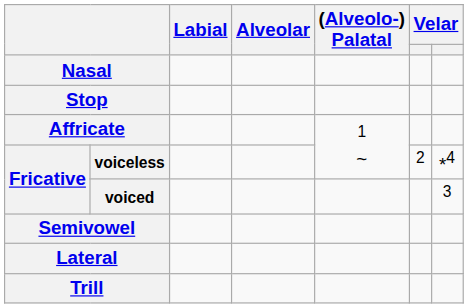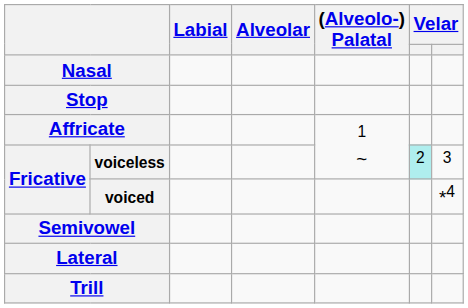voiceless | column 6: no background -> paleturquoise background
voiceless | column 7: *4 -> 3
voiced | column 7: 3 -> *4
